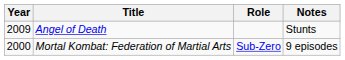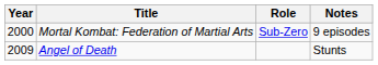rows swapped: Mortal Kombat: Federation of Martial Arts <-> Angel of Death
